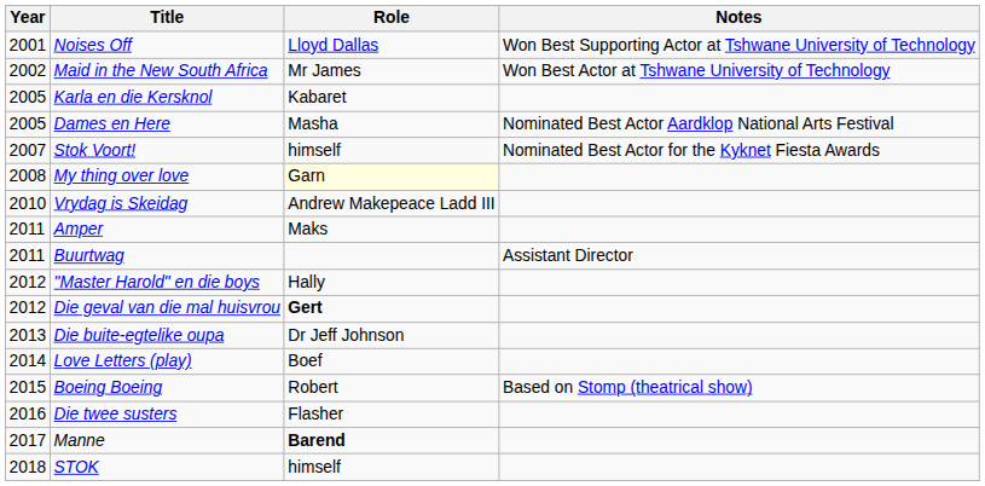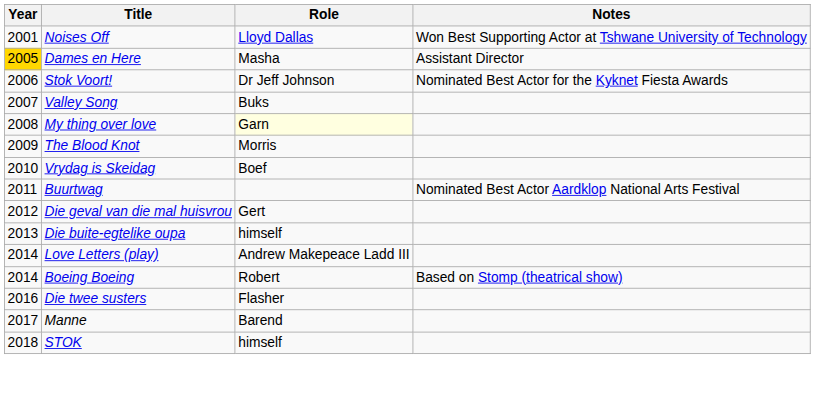- row: 2002 | Maid in the New South Africa | Mr James | Won Best Actor at Tshwane University of Technology
- row: 2005 | Karla en die Kersknol | Kabaret
Dames en Here | Year: no background -> gold background
Dames en Here | Notes: Nominated Best Actor Aardklop National Arts Festival -> Assistant Director
Stok Voort! | Year: 2007 -> 2006
Stok Voort! | Role: himself -> Dr Jeff Johnson
+ row: 2007 | Valley Song | Buks
+ row: 2009 | The Blood Knot | Morris
Vrydag is Skeidag | Role: Andrew Makepeace Ladd III -> Boef
- row: 2011 | Amper | Maks
Buurtwag | Notes: Assistant Director -> Nominated Best Actor Aardklop National Arts Festival
- row: 2012 | "Master Harold" en die boys | Hally
Die geval van die mal huisvrou | Role: bold -> normal
Die buite-egtelike oupa | Role: Dr Jeff Johnson -> himself
Love Letters (play) | Role: Boef -> Andrew Makepeace Ladd III
Boeing Boeing | Year: 2015 -> 2014
Manne | Role: bold -> normal
